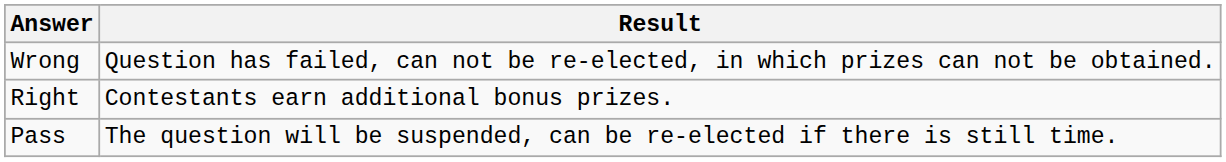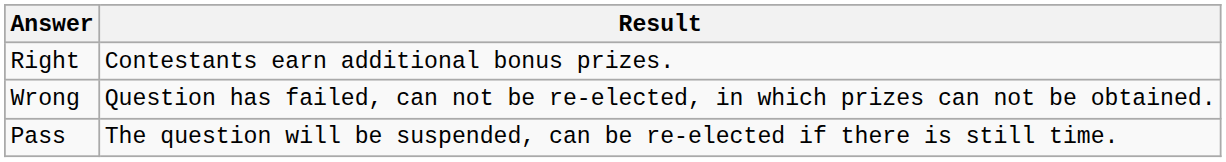rows swapped: Right <-> Wrong
